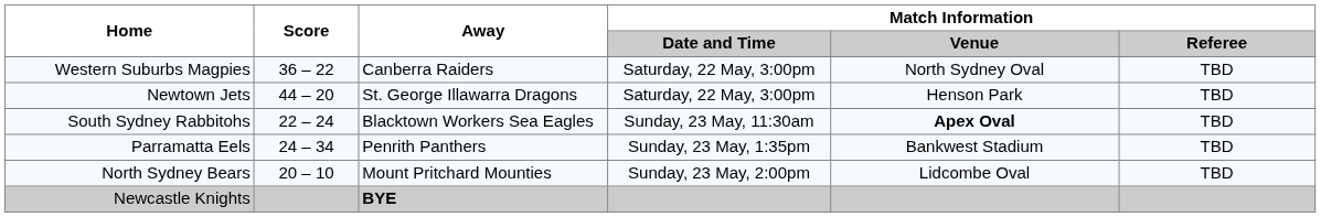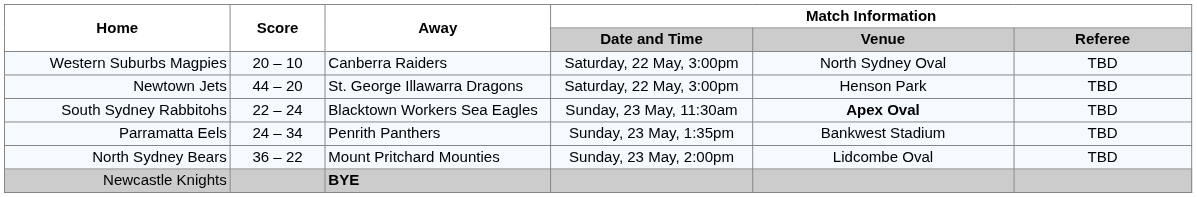Western Suburbs Magpies | Score: 36 – 22 -> 20 – 10
North Sydney Bears | Score: 20 – 10 -> 36 – 22
